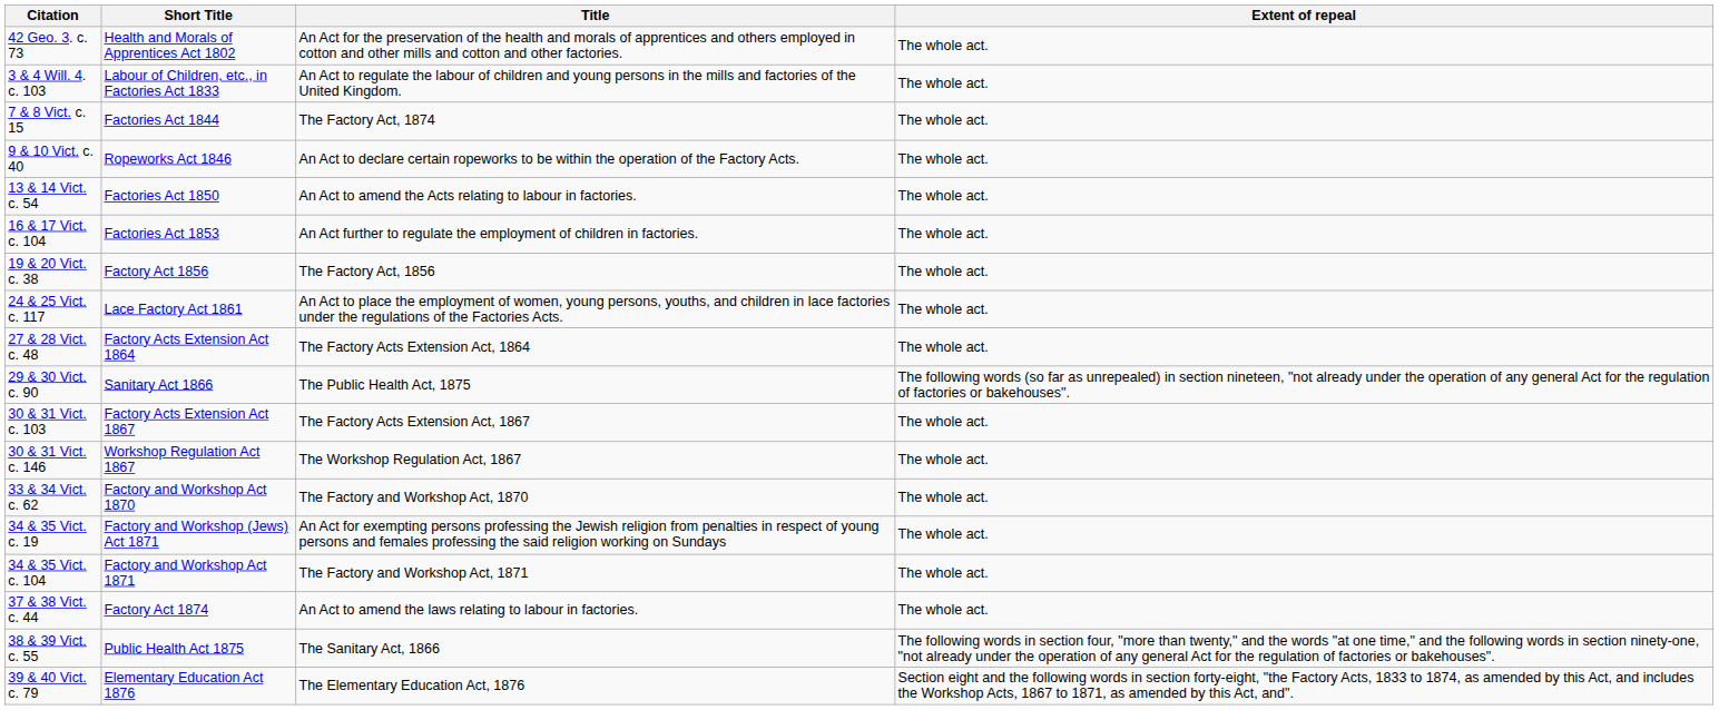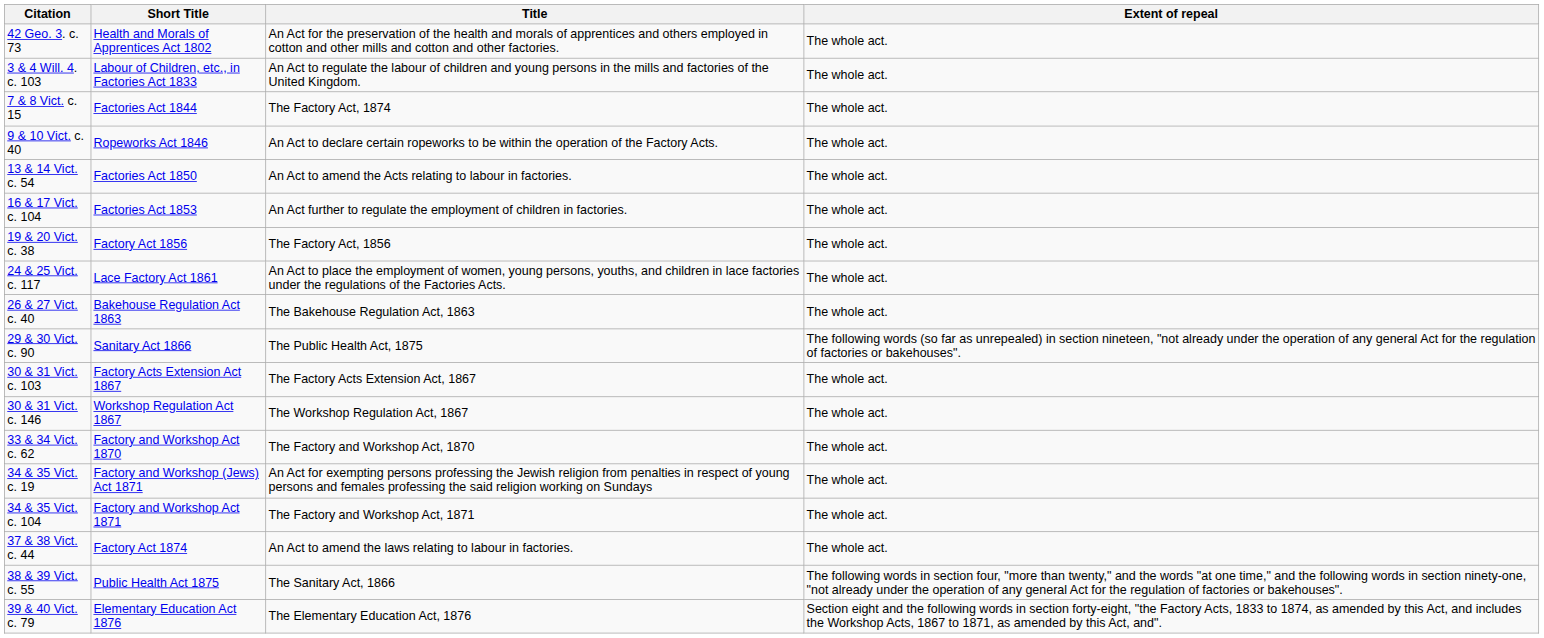+ row: 26 & 27 Vict. c. 40 | Bakehouse Regulation Act 1863 | The Bakehouse Regulation Act, 1863 | The whole act.
- row: 27 & 28 Vict. c. 48 | Factory Acts Extension Act 1864 | The Factory Acts Extension Act, 1864 | The whole act.
